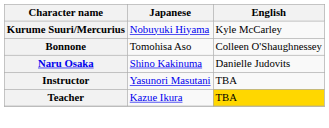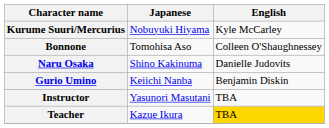+ row: Gurio Umino | Keiichi Nanba | Benjamin Diskin
